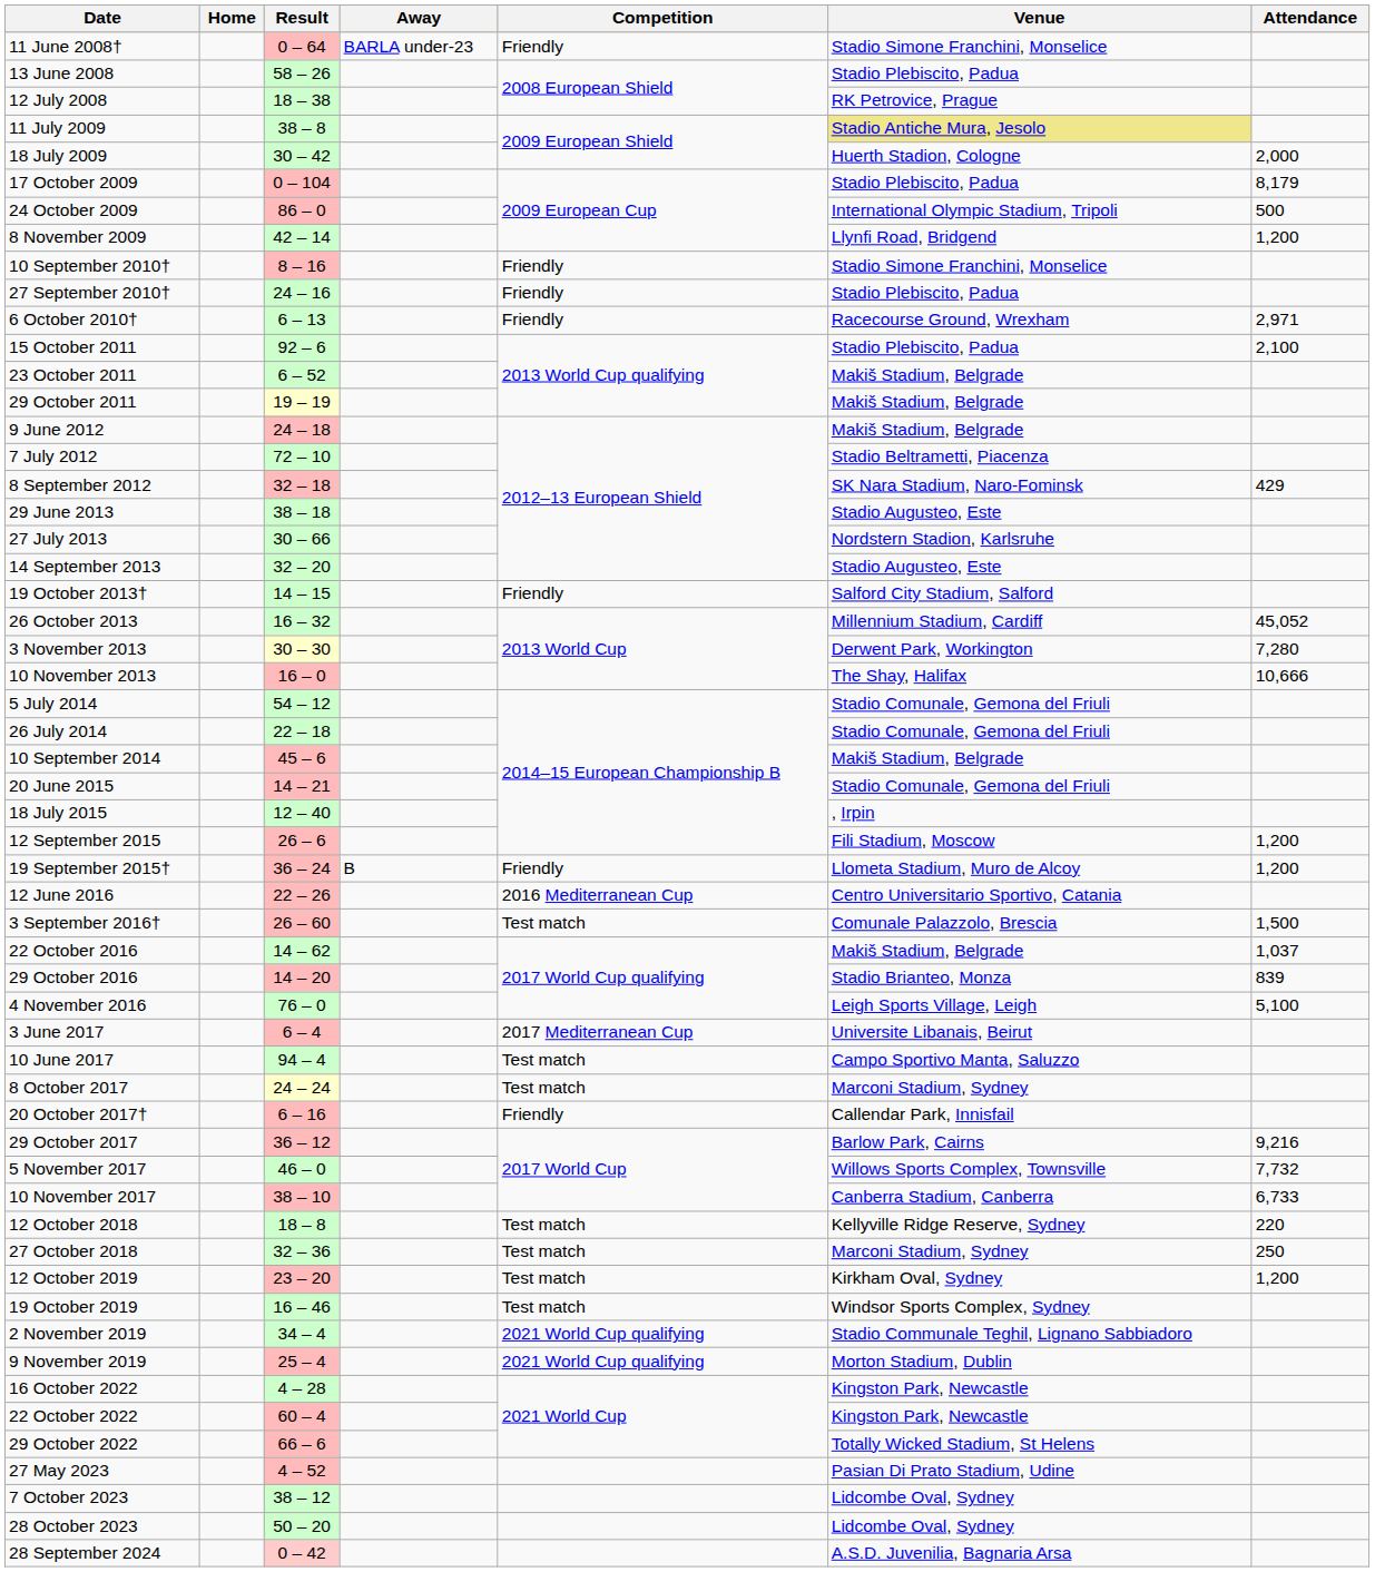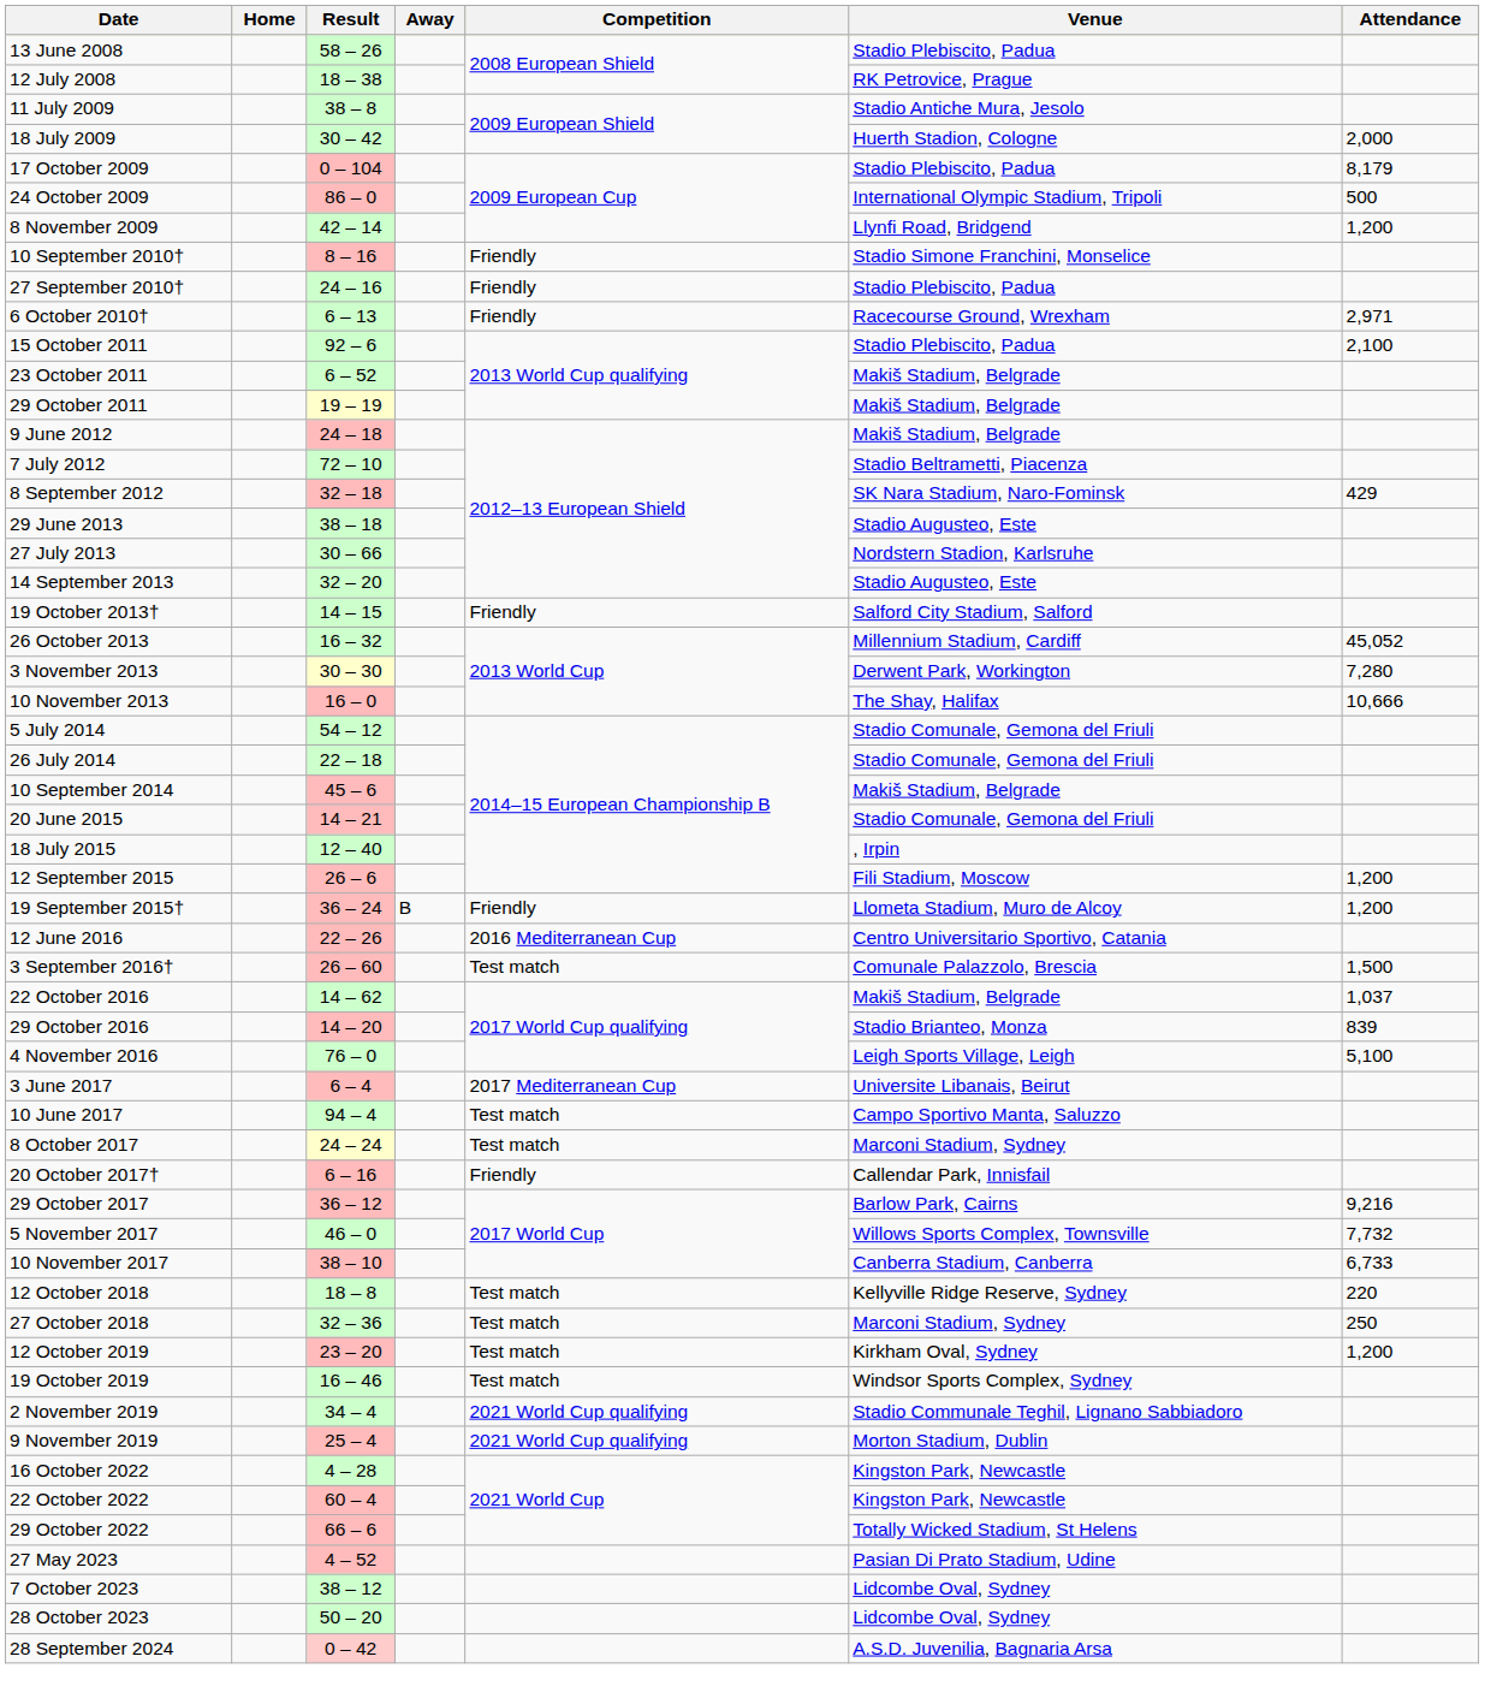- row: 11 June 2008† | 0 – 64 | BARLA under-23 | Friendly | Stadio Simone Franchini, Monselice
11 July 2009 | Venue: khaki background -> no background
